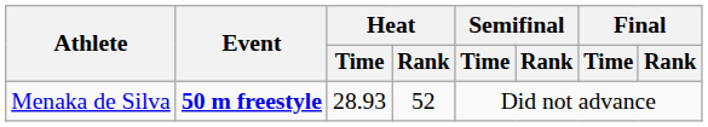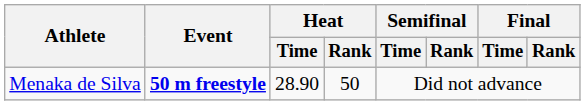Menaka de Silva | Heat / Time: 28.93 -> 28.90
Menaka de Silva | Heat / Rank: 52 -> 50
